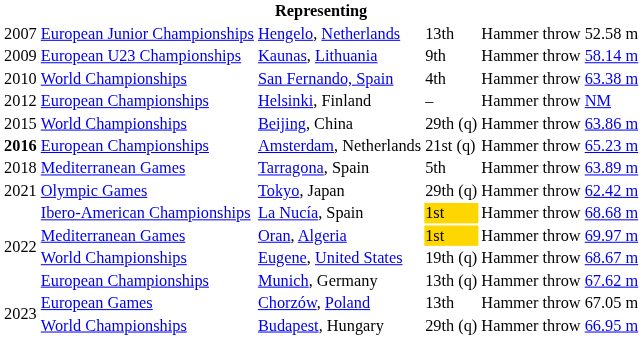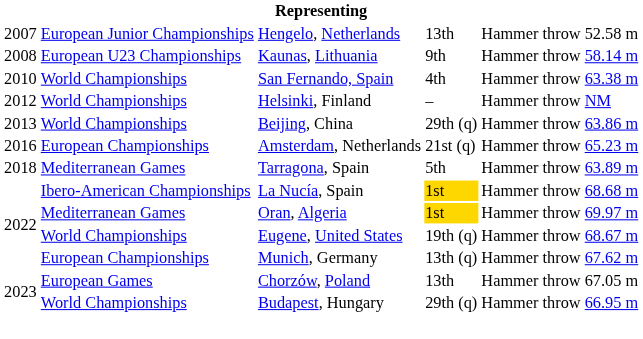Kaunas, Lithuania | column 1: 2009 -> 2008
Helsinki, Finland | column 2: European Championships -> World Championships
Beijing, China | column 1: 2015 -> 2013
Amsterdam, Netherlands | column 1: bold -> normal
- row: 2021 | Olympic Games | Tokyo, Japan | 29th (q) | Hammer throw | 62.42 m
